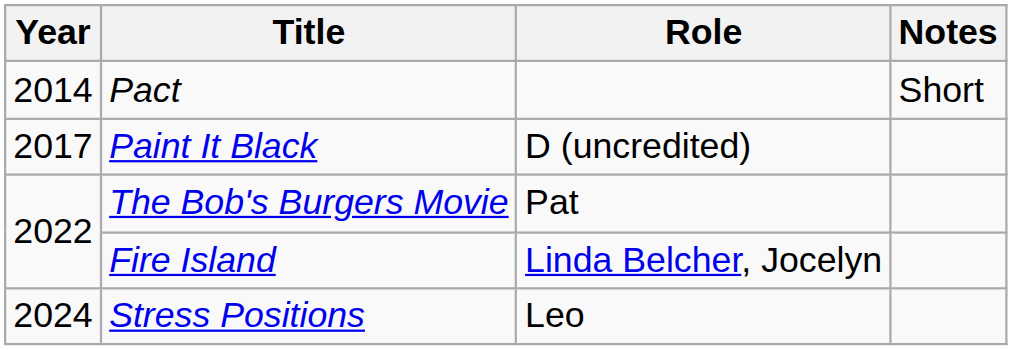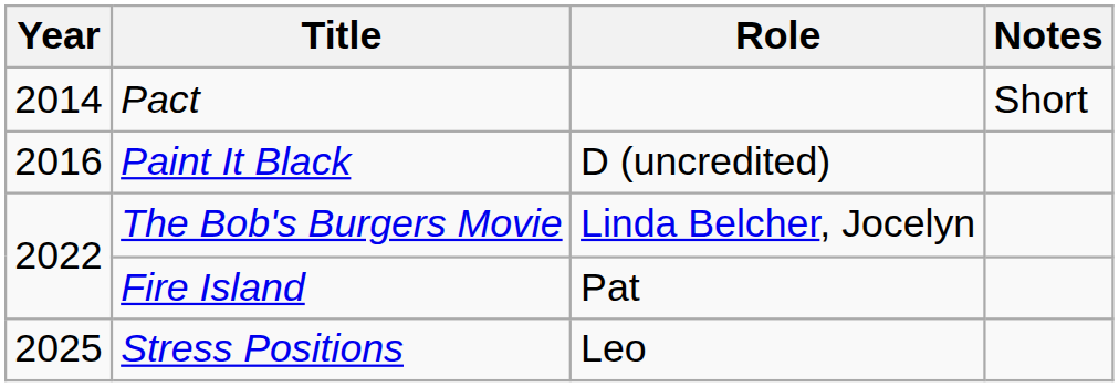Paint It Black | Year: 2017 -> 2016
The Bob's Burgers Movie | Role: Pat -> Linda Belcher, Jocelyn
Fire Island | Role: Linda Belcher, Jocelyn -> Pat
Stress Positions | Year: 2024 -> 2025
